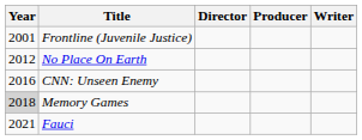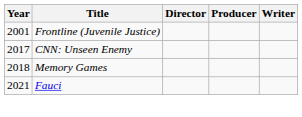- row: 2012 | No Place On Earth
CNN: Unseen Enemy | Year: 2016 -> 2017
Memory Games | Year: lightgrey background -> no background
